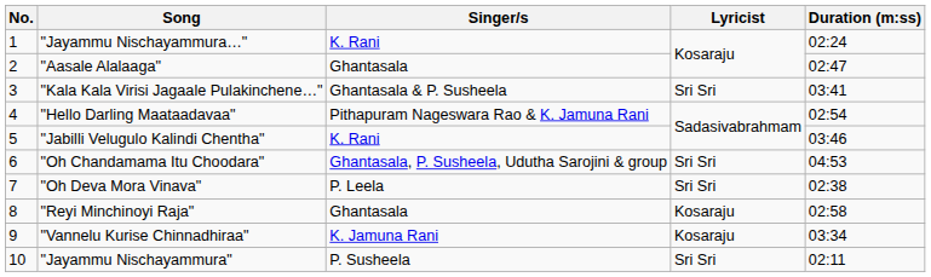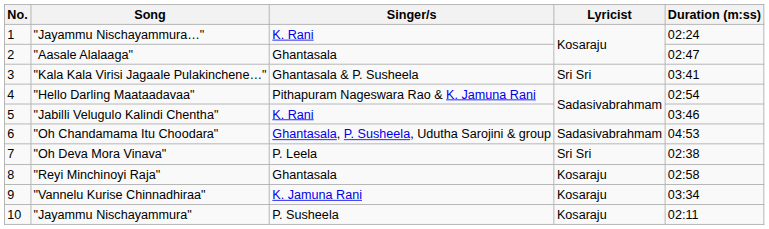"Oh Chandamama Itu Choodara" | Lyricist: Sri Sri -> Sadasivabrahmam
"Jayammu Nischayammura" | Lyricist: Sri Sri -> Kosaraju
